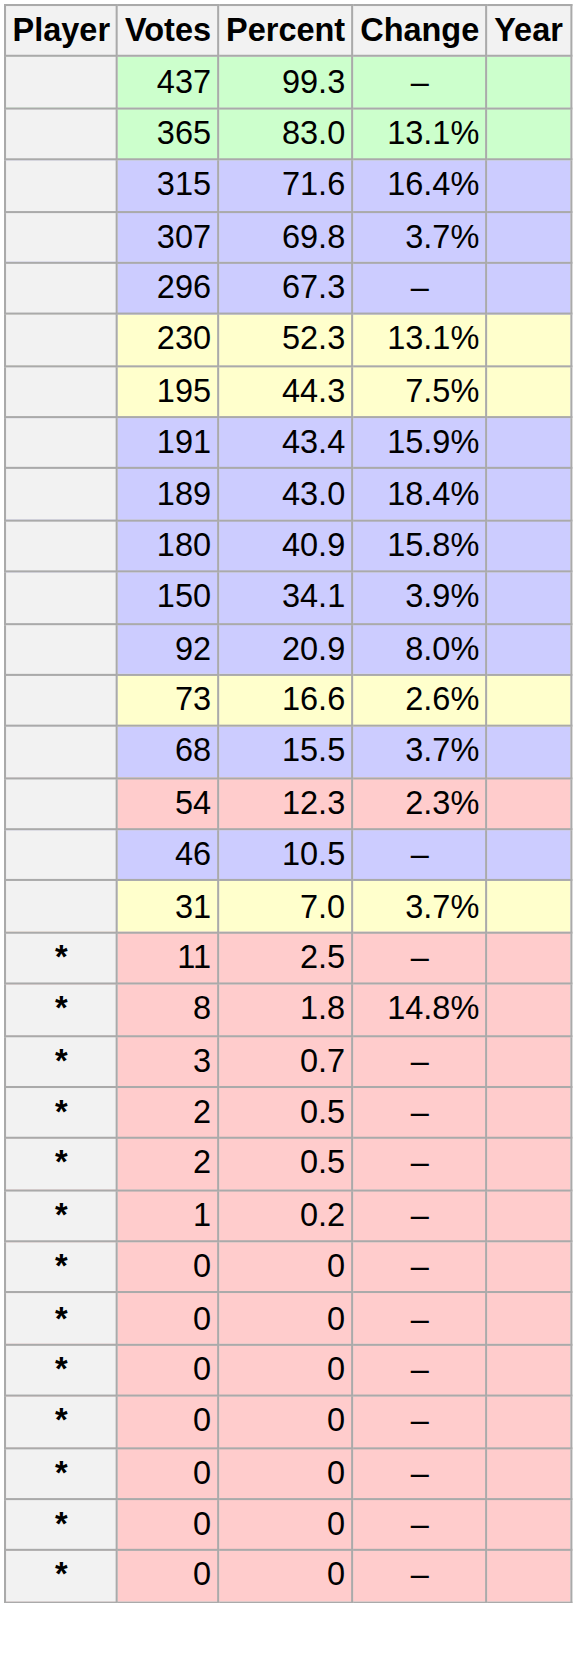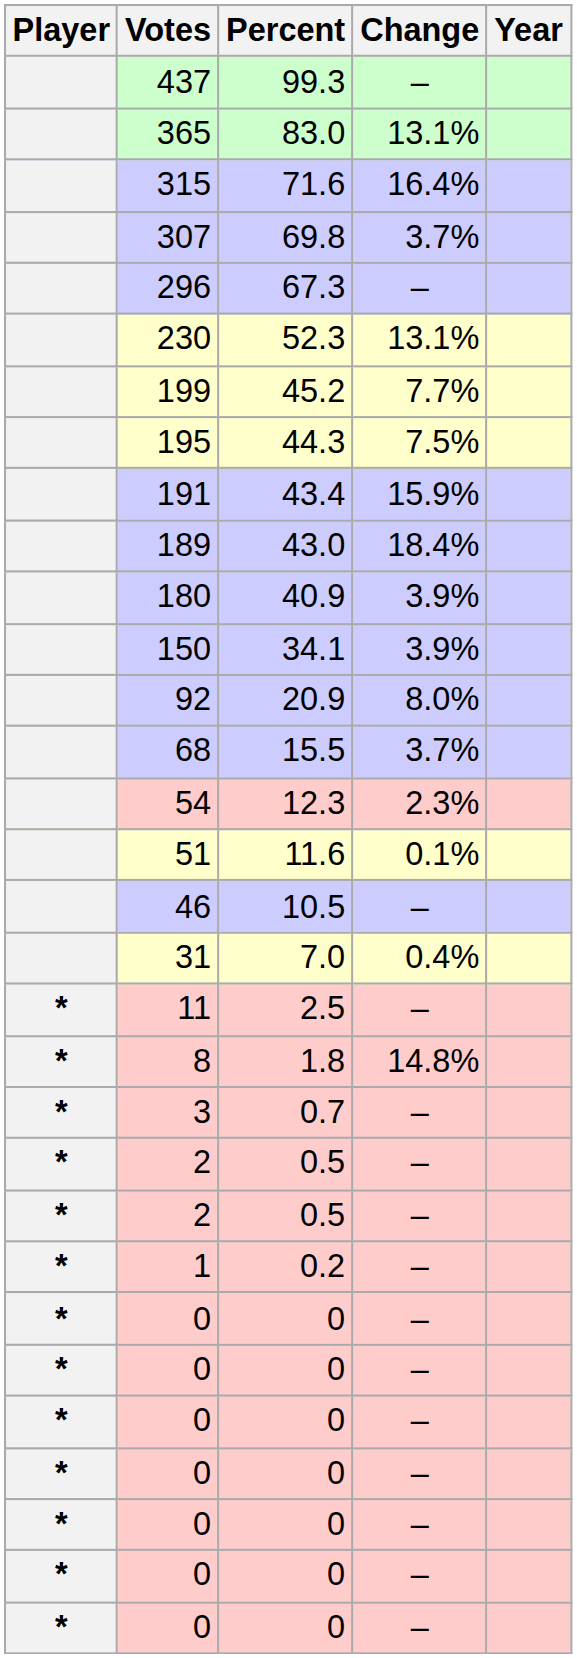+ row: 199 | 45.2 | 7.7%
180 | Change: 15.8% -> 3.9%
- row: 73 | 16.6 | 2.6%
+ row: 51 | 11.6 | 0.1%
31 | Change: 3.7% -> 0.4%
